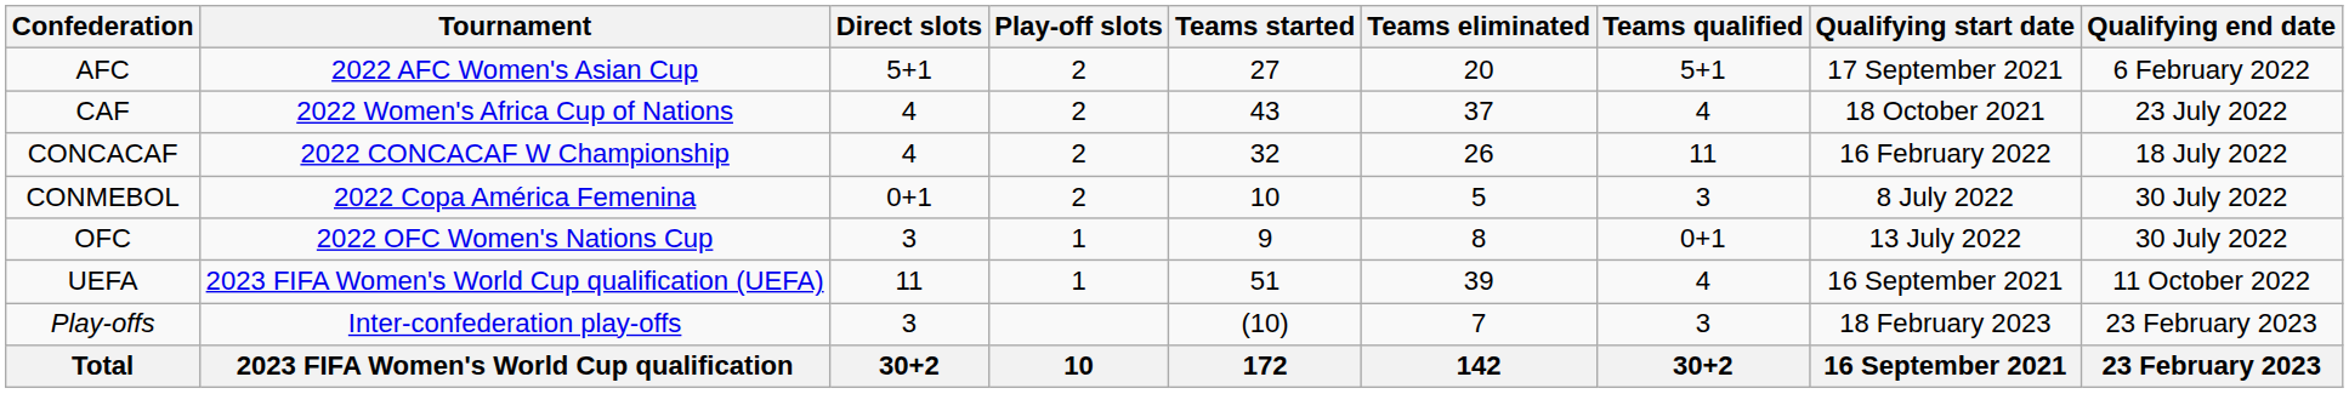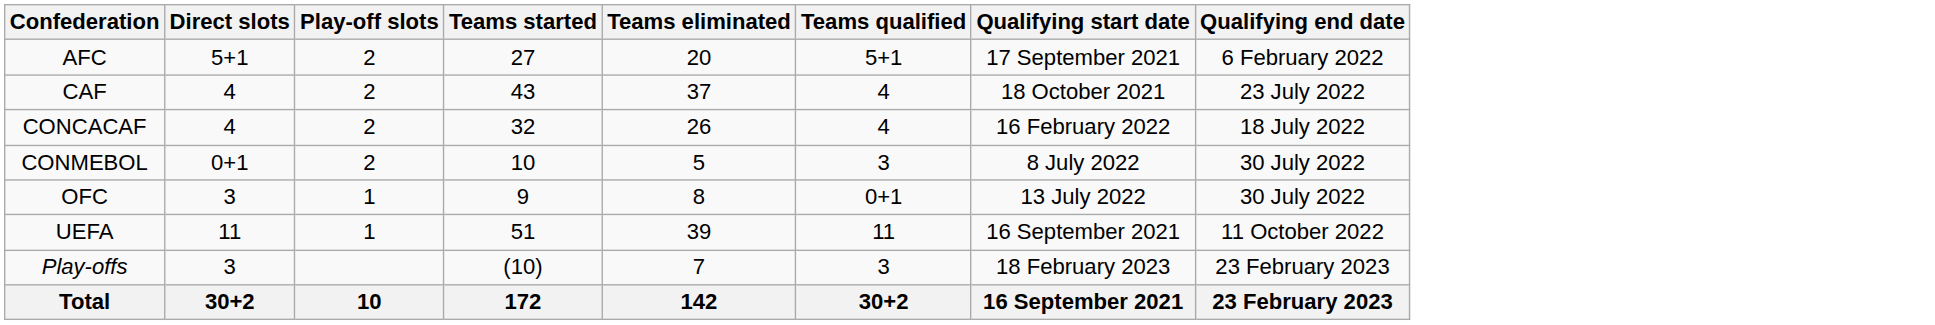- column: Tournament | 2022 AFC Women's Asian Cup | 2022 Women's Africa Cup of Nations | 2022 CONCACAF W Championship | 2022 Copa América Femenina | 2022 OFC Women's Nations Cup | 2023 FIFA Women's World Cup qualification (UEFA) | Inter-confederation play-offs | 2023 FIFA Women's World Cup qualification
CONCACAF | Teams qualified: 11 -> 4
UEFA | Teams qualified: 4 -> 11
